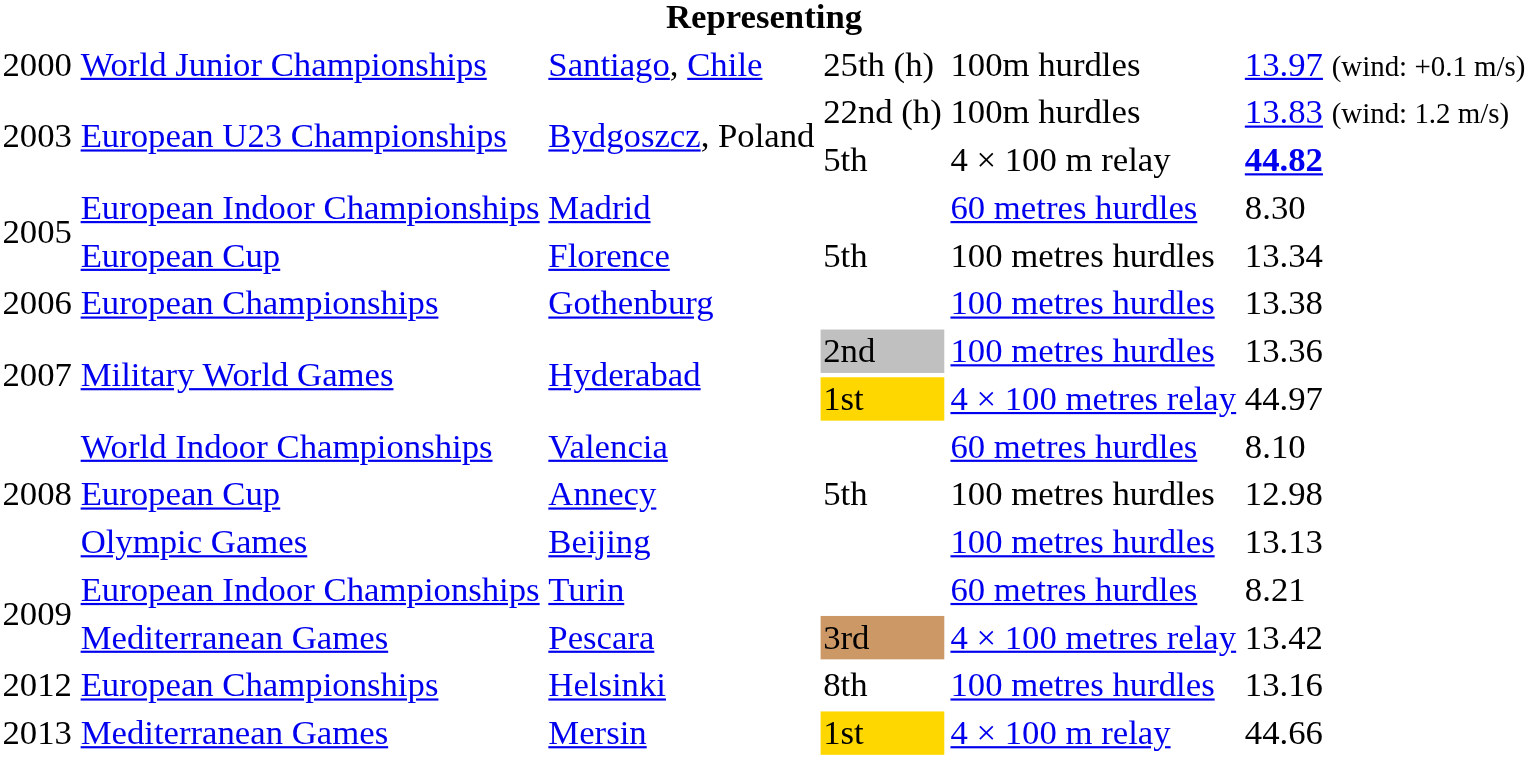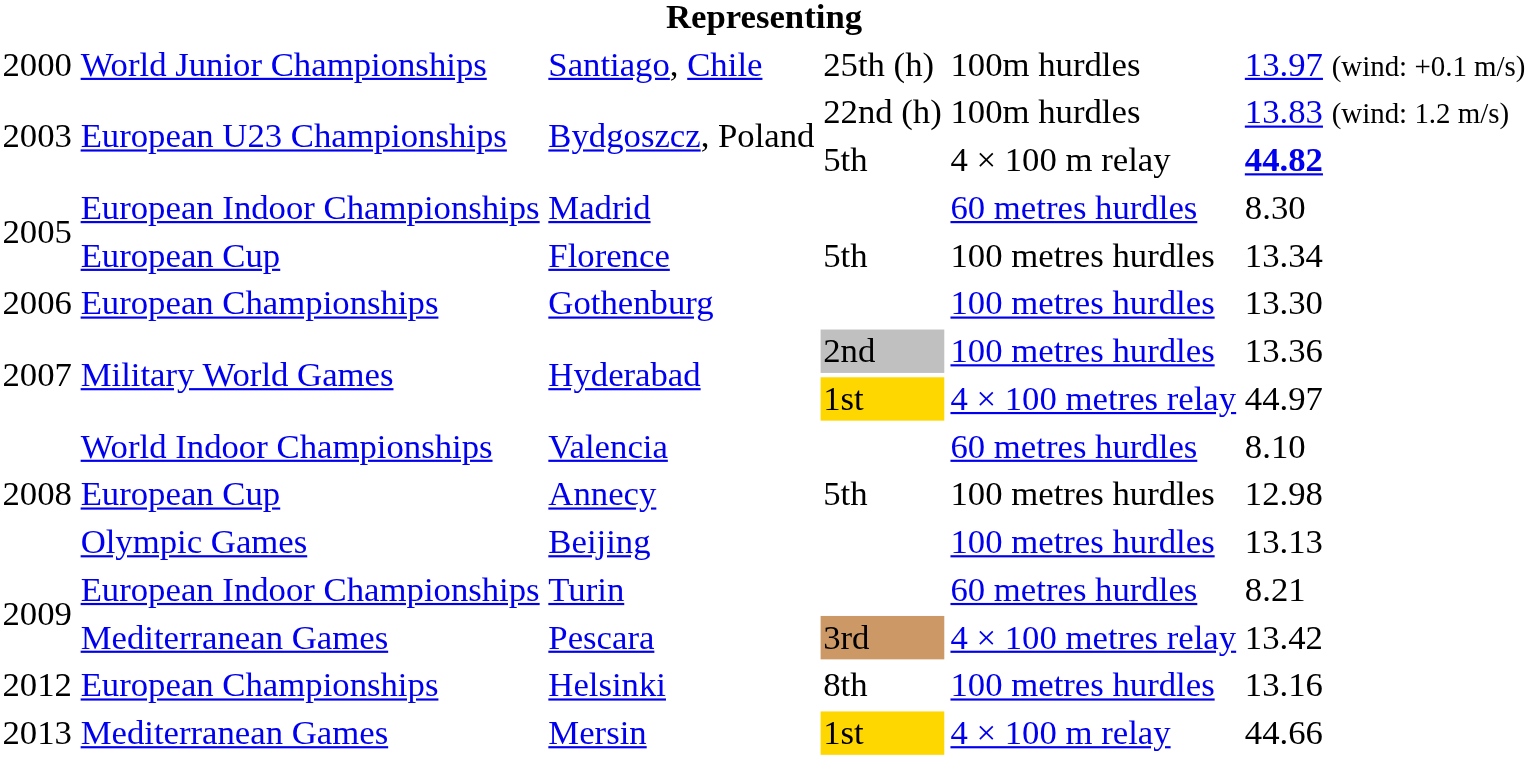Gothenburg | column 6: 13.38 -> 13.30
